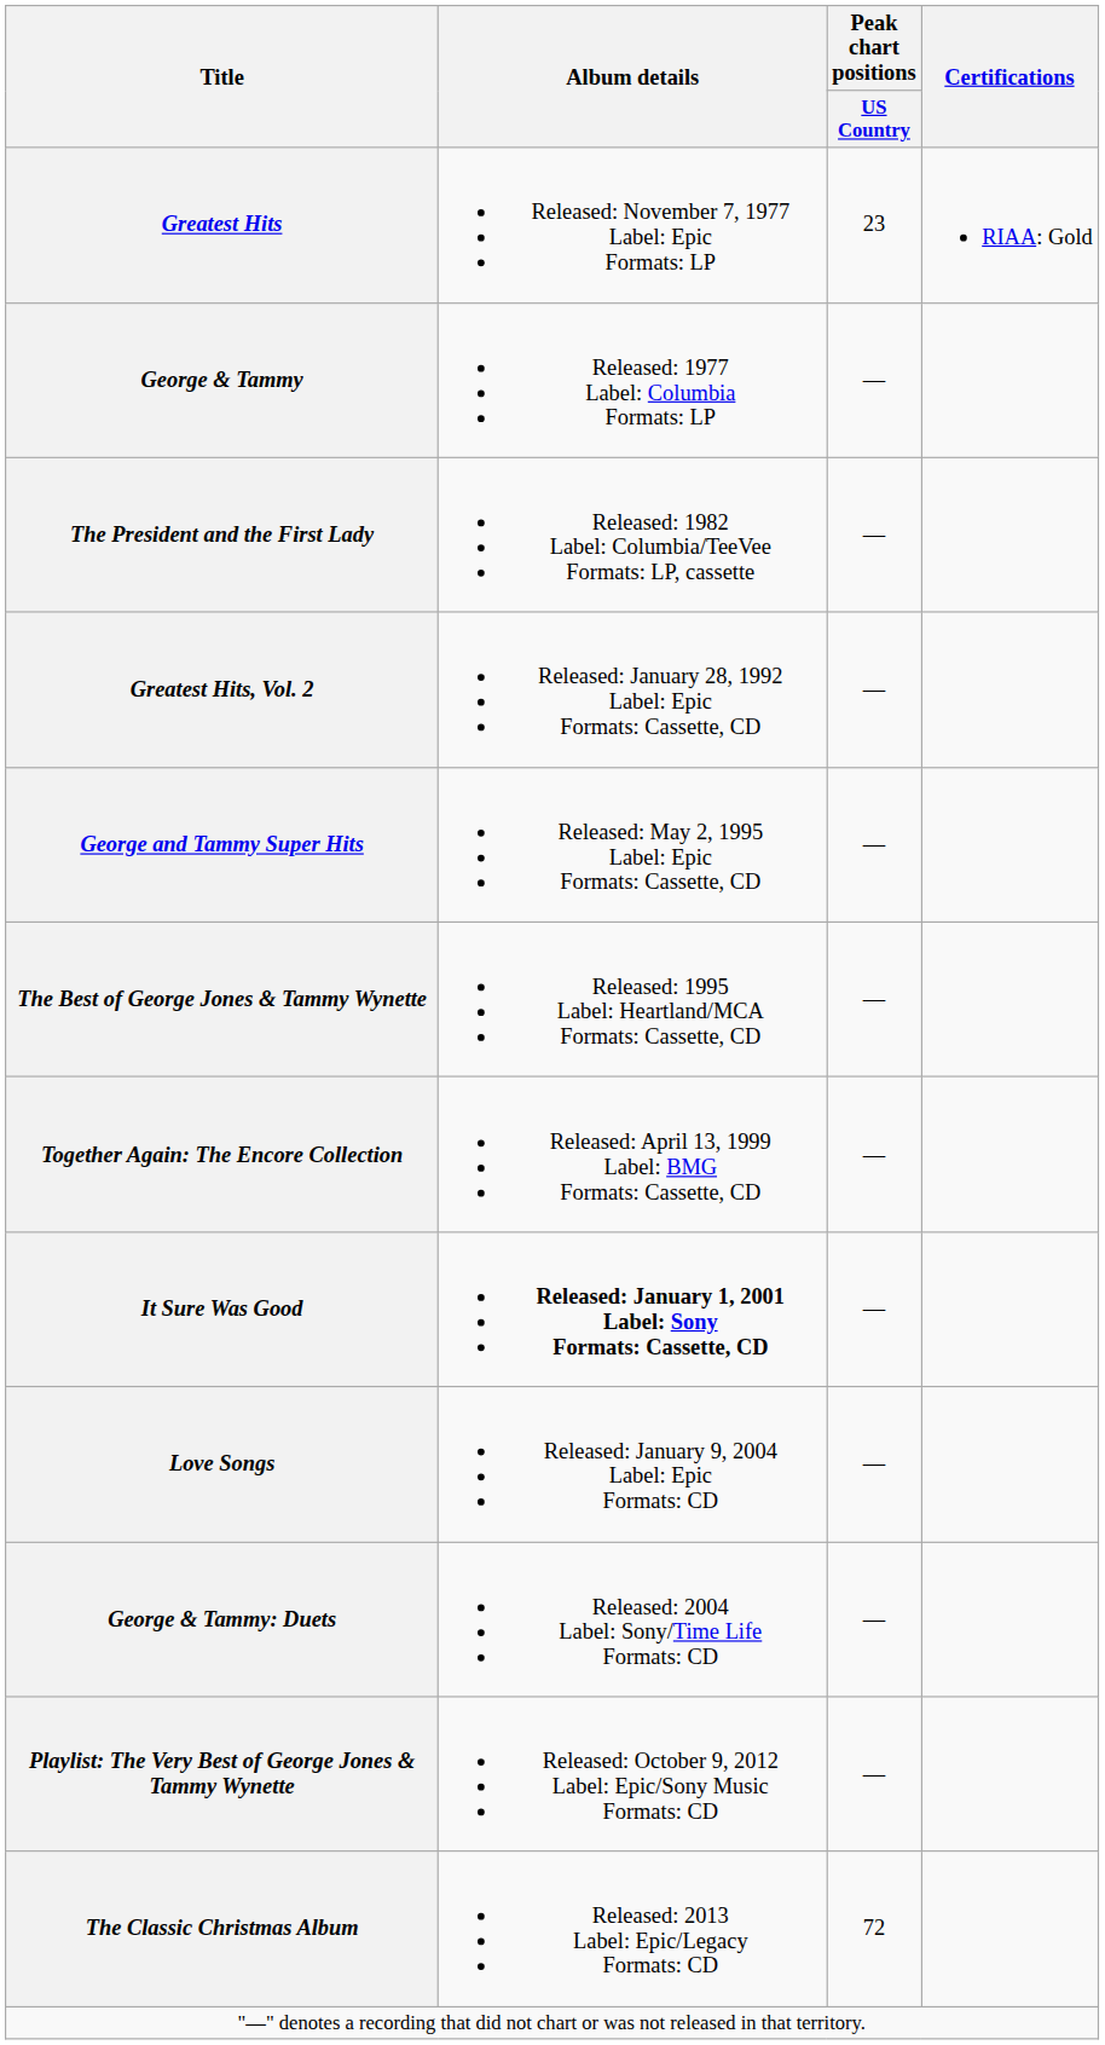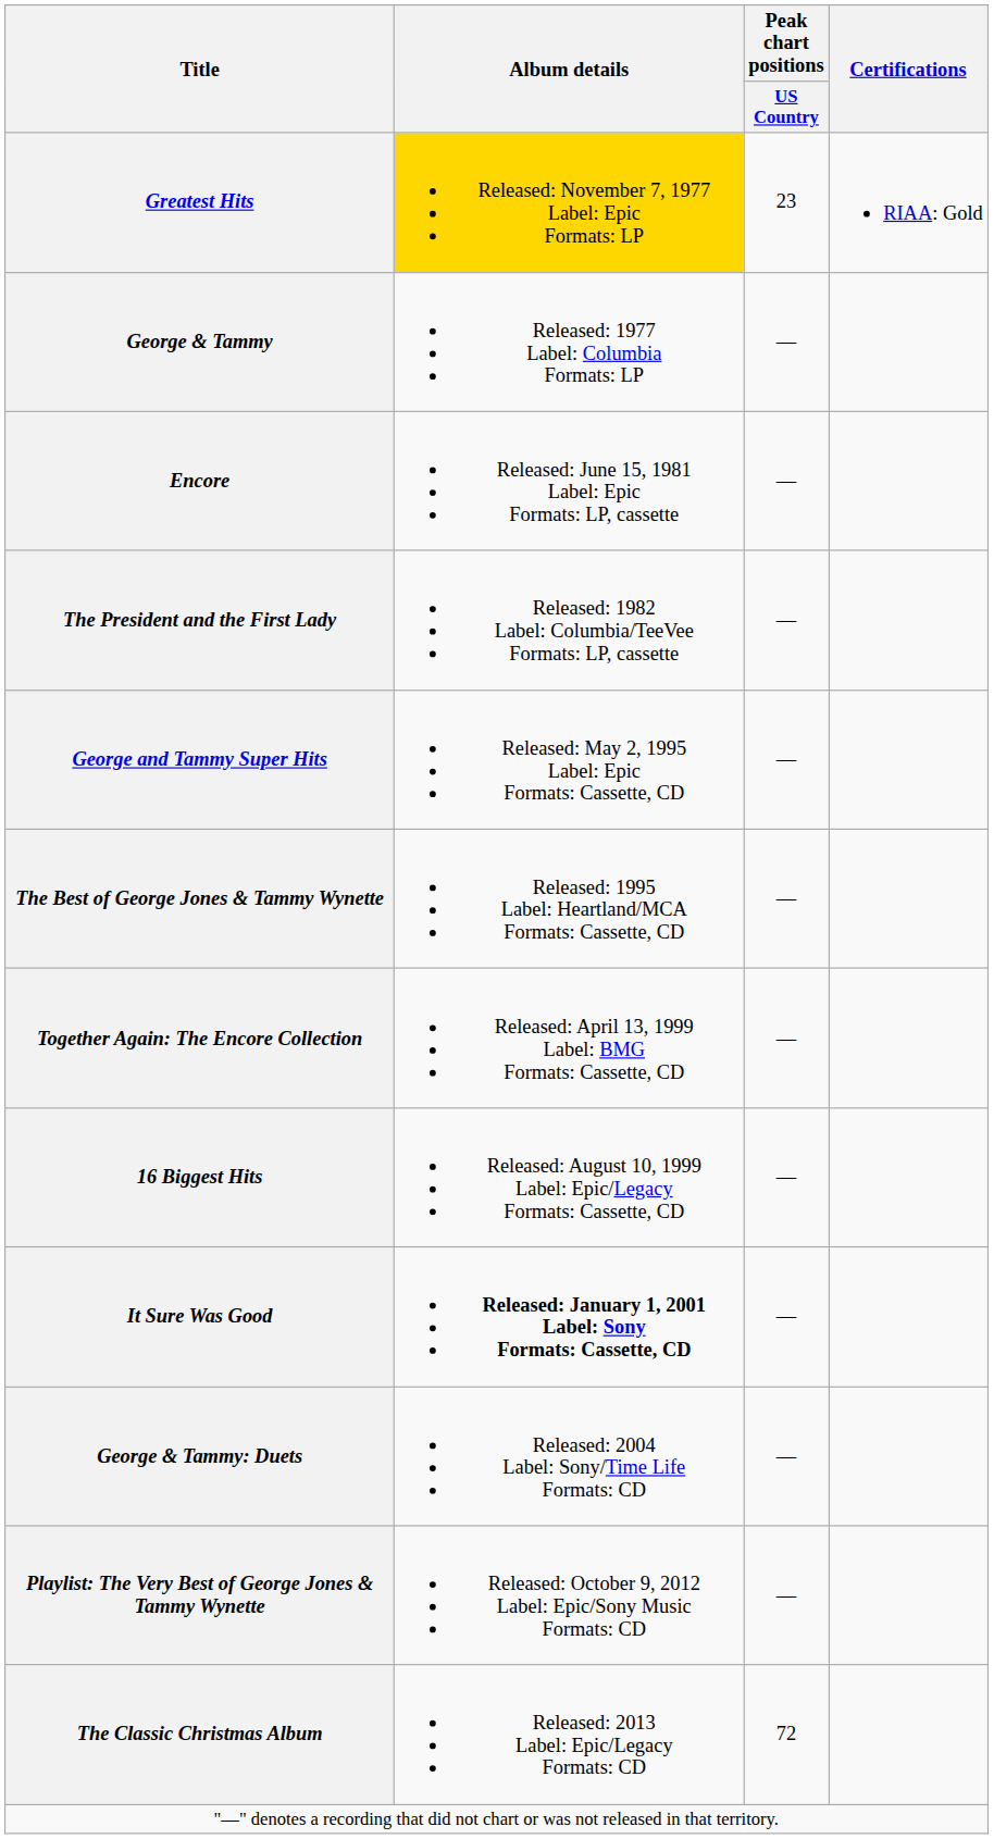Greatest Hits | Album details: no background -> gold background
+ row: Encore | Released: June 15, 1981 Label: Epic Formats: LP, cassette | —
- row: Greatest Hits, Vol. 2 | Released: January 28, 1992 Label: Epic Formats: Cassette, CD | —
+ row: 16 Biggest Hits | Released: August 10, 1999 Label: Epic/Legacy Formats: Cassette, CD | —
- row: Love Songs | Released: January 9, 2004 Label: Epic Formats: CD | —
